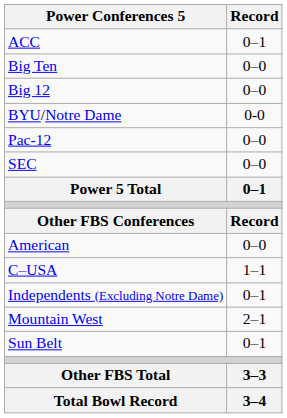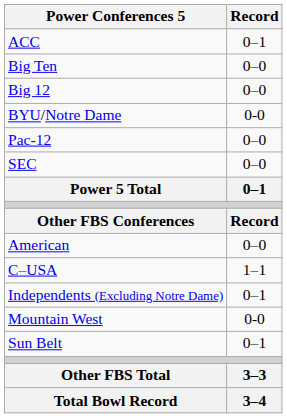Mountain West | Record: 2–1 -> 0-0
